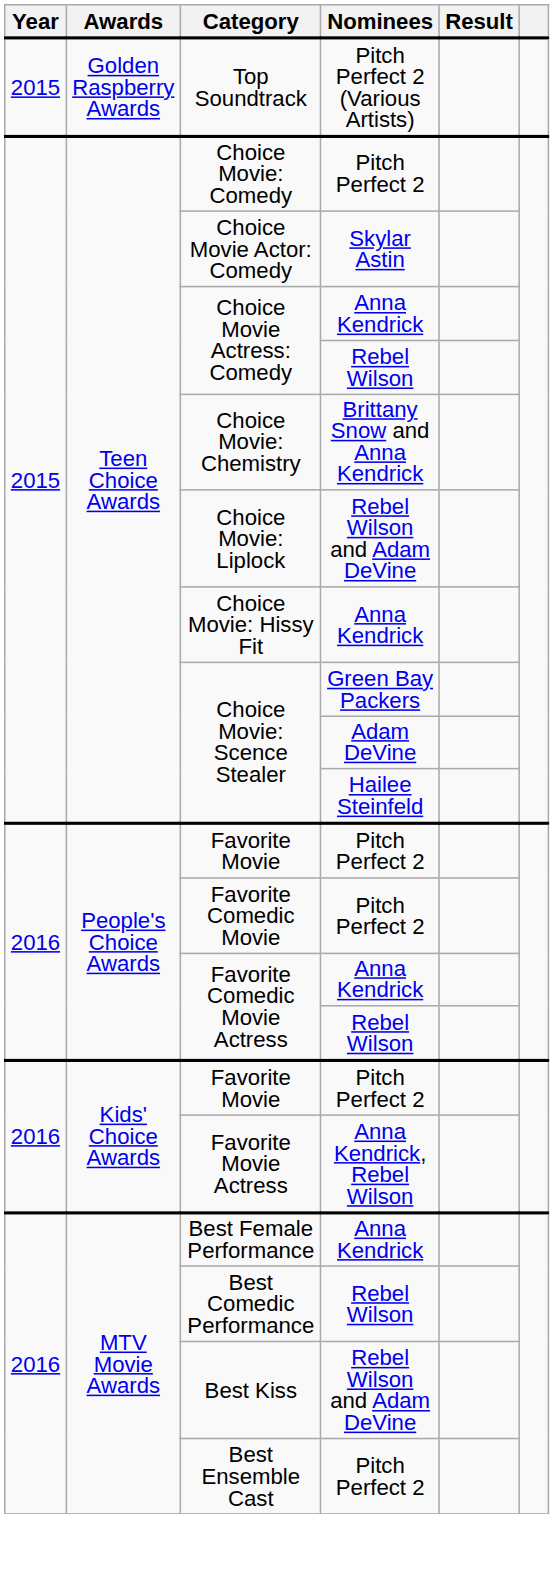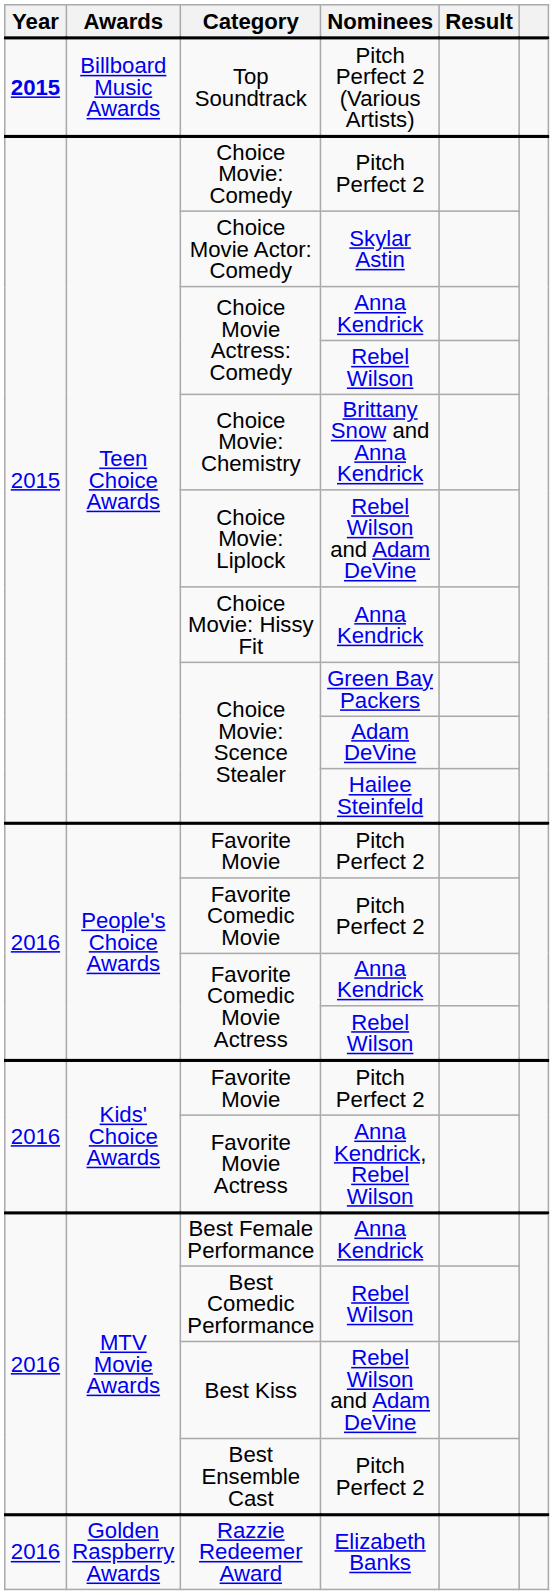Top Soundtrack | Year: normal -> bold
Top Soundtrack | Awards: Golden Raspberry Awards -> Billboard Music Awards
+ row: 2016 | Golden Raspberry Awards | Razzie Redeemer Award | Elizabeth Banks
